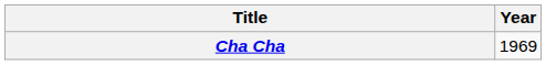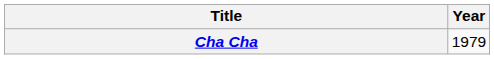Cha Cha | Year: 1969 -> 1979
